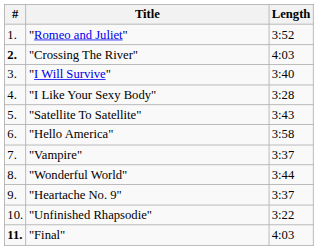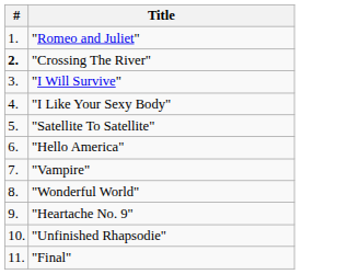- column: Length | 3:52 | 4:03 | 3:40 | 3:28 | 3:43 | 3:58 | 3:37 | 3:44 | 3:37 | 3:22 | 4:03
"Final" | #: bold -> normal
